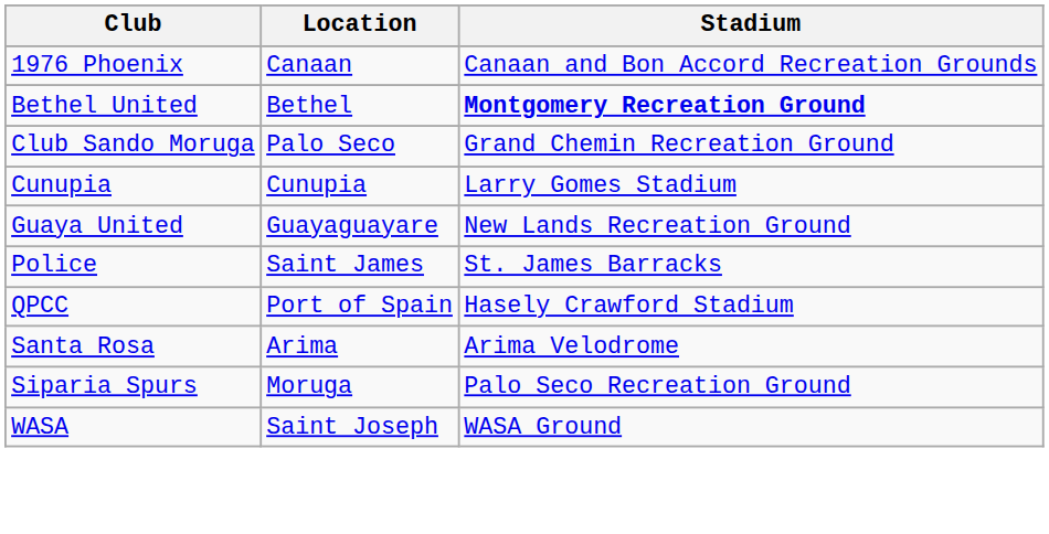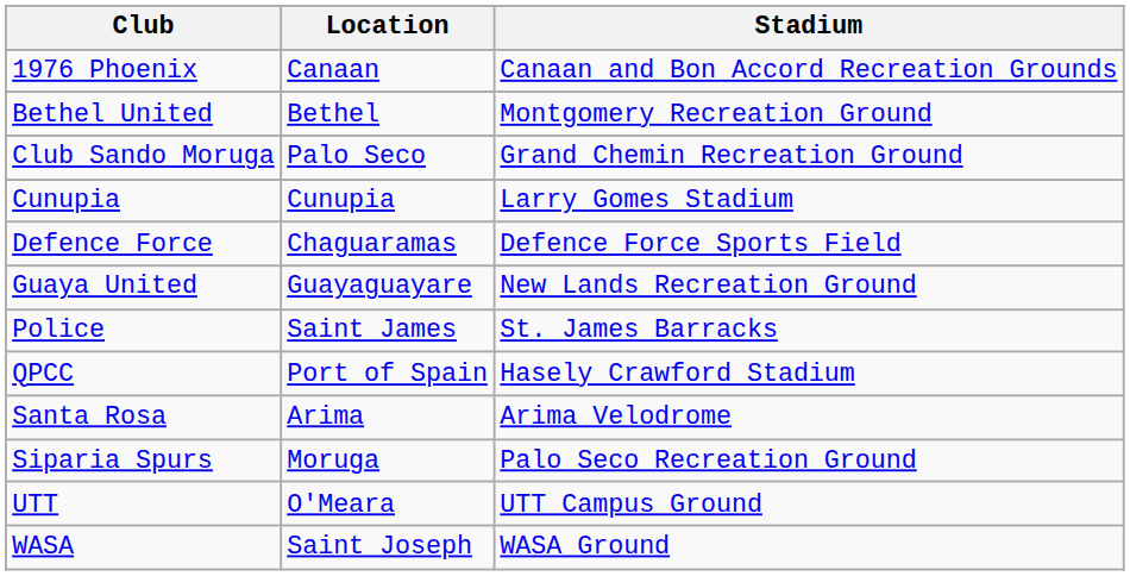Bethel United | Stadium: bold -> normal
+ row: Defence Force | Chaguaramas | Defence Force Sports Field
+ row: UTT | O'Meara | UTT Campus Ground
